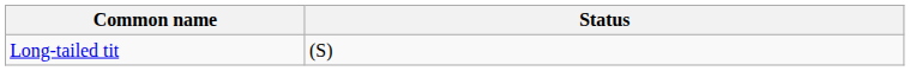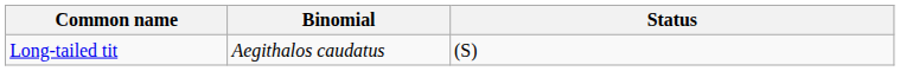+ column: Binomial | Aegithalos caudatus
